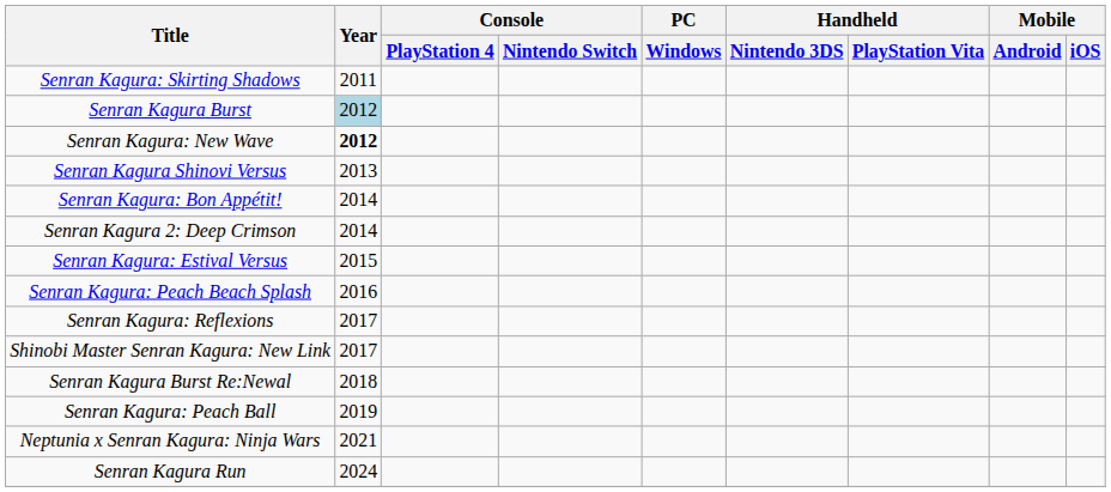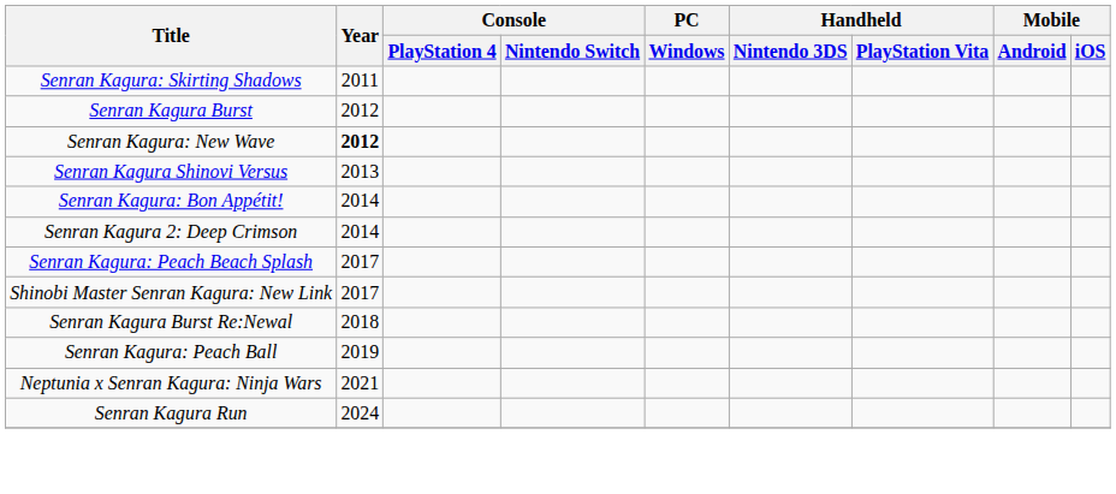Senran Kagura Burst | Year: lightblue background -> no background
- row: Senran Kagura: Estival Versus | 2015
Senran Kagura: Peach Beach Splash | Year: 2016 -> 2017
- row: Senran Kagura: Reflexions | 2017
